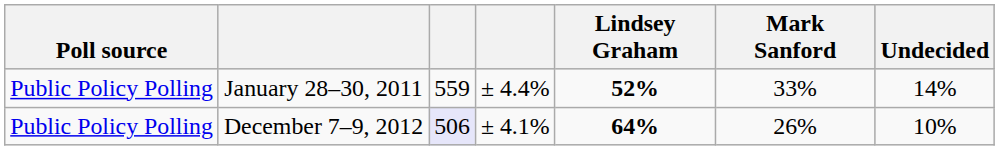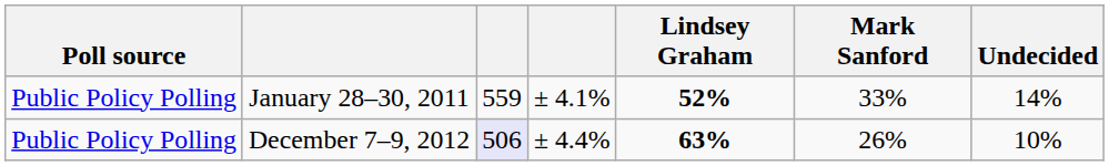January 28–30, 2011 | column 4: ± 4.4% -> ± 4.1%
December 7–9, 2012 | column 4: ± 4.1% -> ± 4.4%
December 7–9, 2012 | Lindsey Graham: 64% -> 63%
